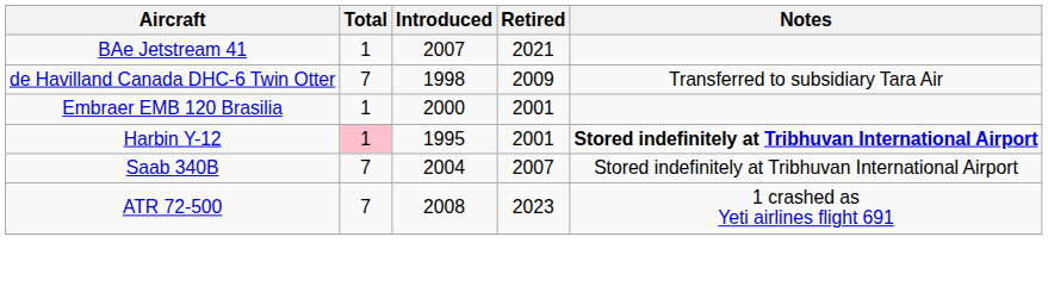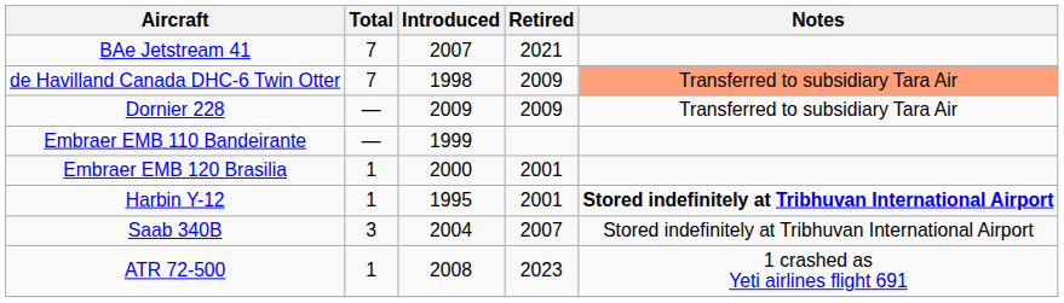BAe Jetstream 41 | Total: 1 -> 7
de Havilland Canada DHC-6 Twin Otter | Notes: no background -> lightsalmon background
+ row: Dornier 228 | — | 2009 | 2009 | Transferred to subsidiary Tara Air
+ row: Embraer EMB 110 Bandeirante | — | 1999
Harbin Y-12 | Total: pink background -> no background
Saab 340B | Total: 7 -> 3
ATR 72-500 | Total: 7 -> 1
